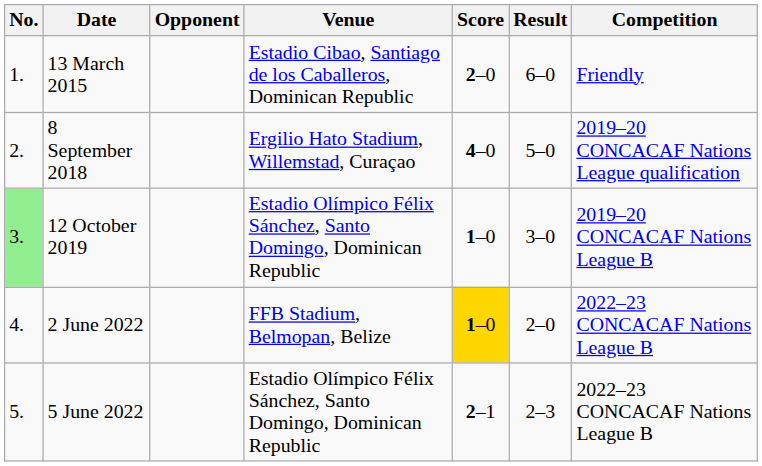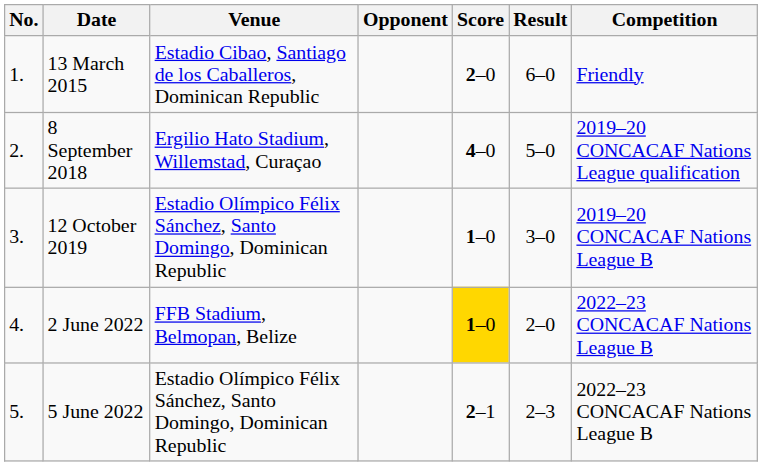columns swapped: Venue <-> Opponent
12 October 2019 | No.: lightgreen background -> no background
